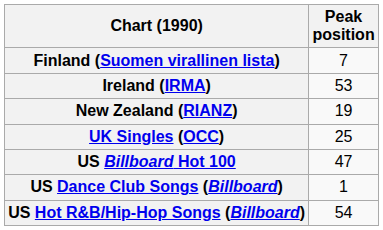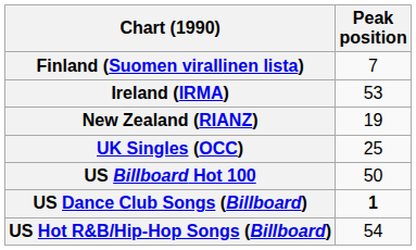US Billboard Hot 100 | Peak position: 47 -> 50
US Dance Club Songs (Billboard) | Peak position: normal -> bold
